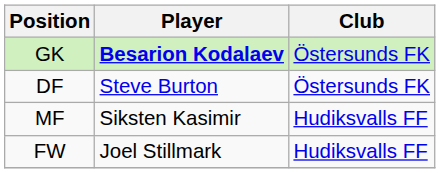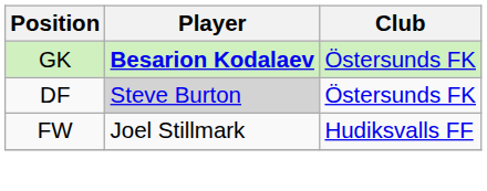DF | Player: no background -> lightgrey background
- row: MF | Siksten Kasimir | Hudiksvalls FF
